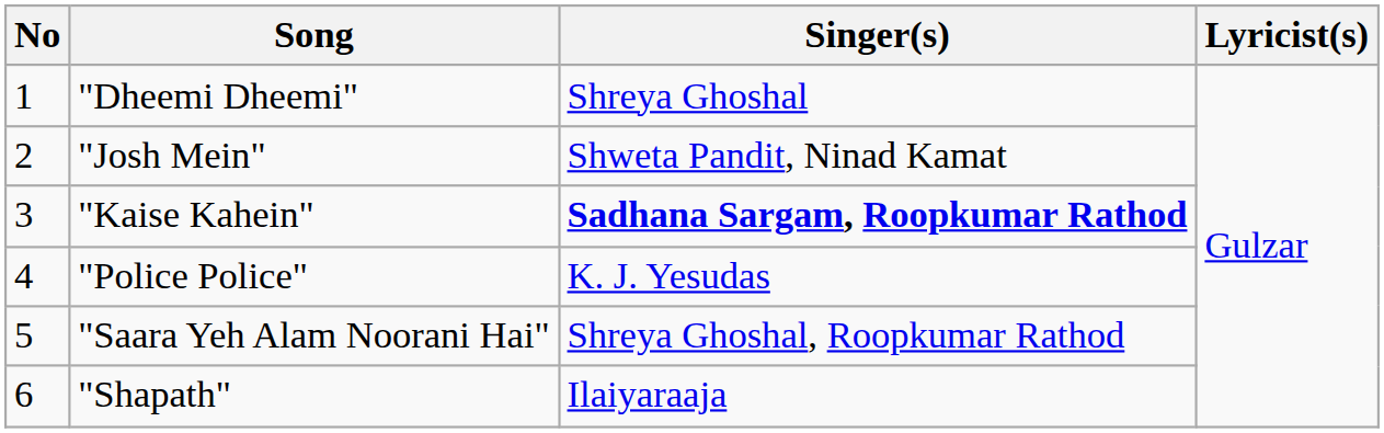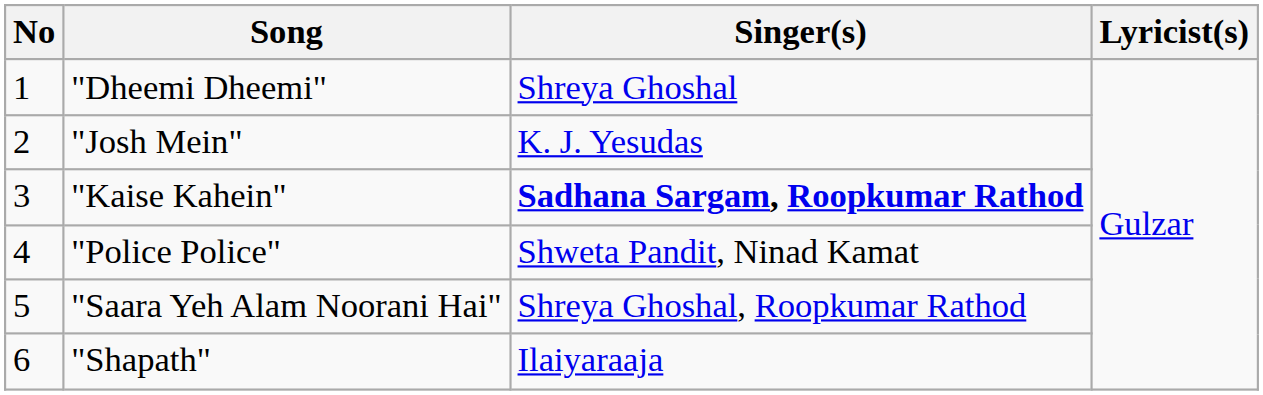"Josh Mein" | Singer(s): Shweta Pandit, Ninad Kamat -> K. J. Yesudas
"Police Police" | Singer(s): K. J. Yesudas -> Shweta Pandit, Ninad Kamat
